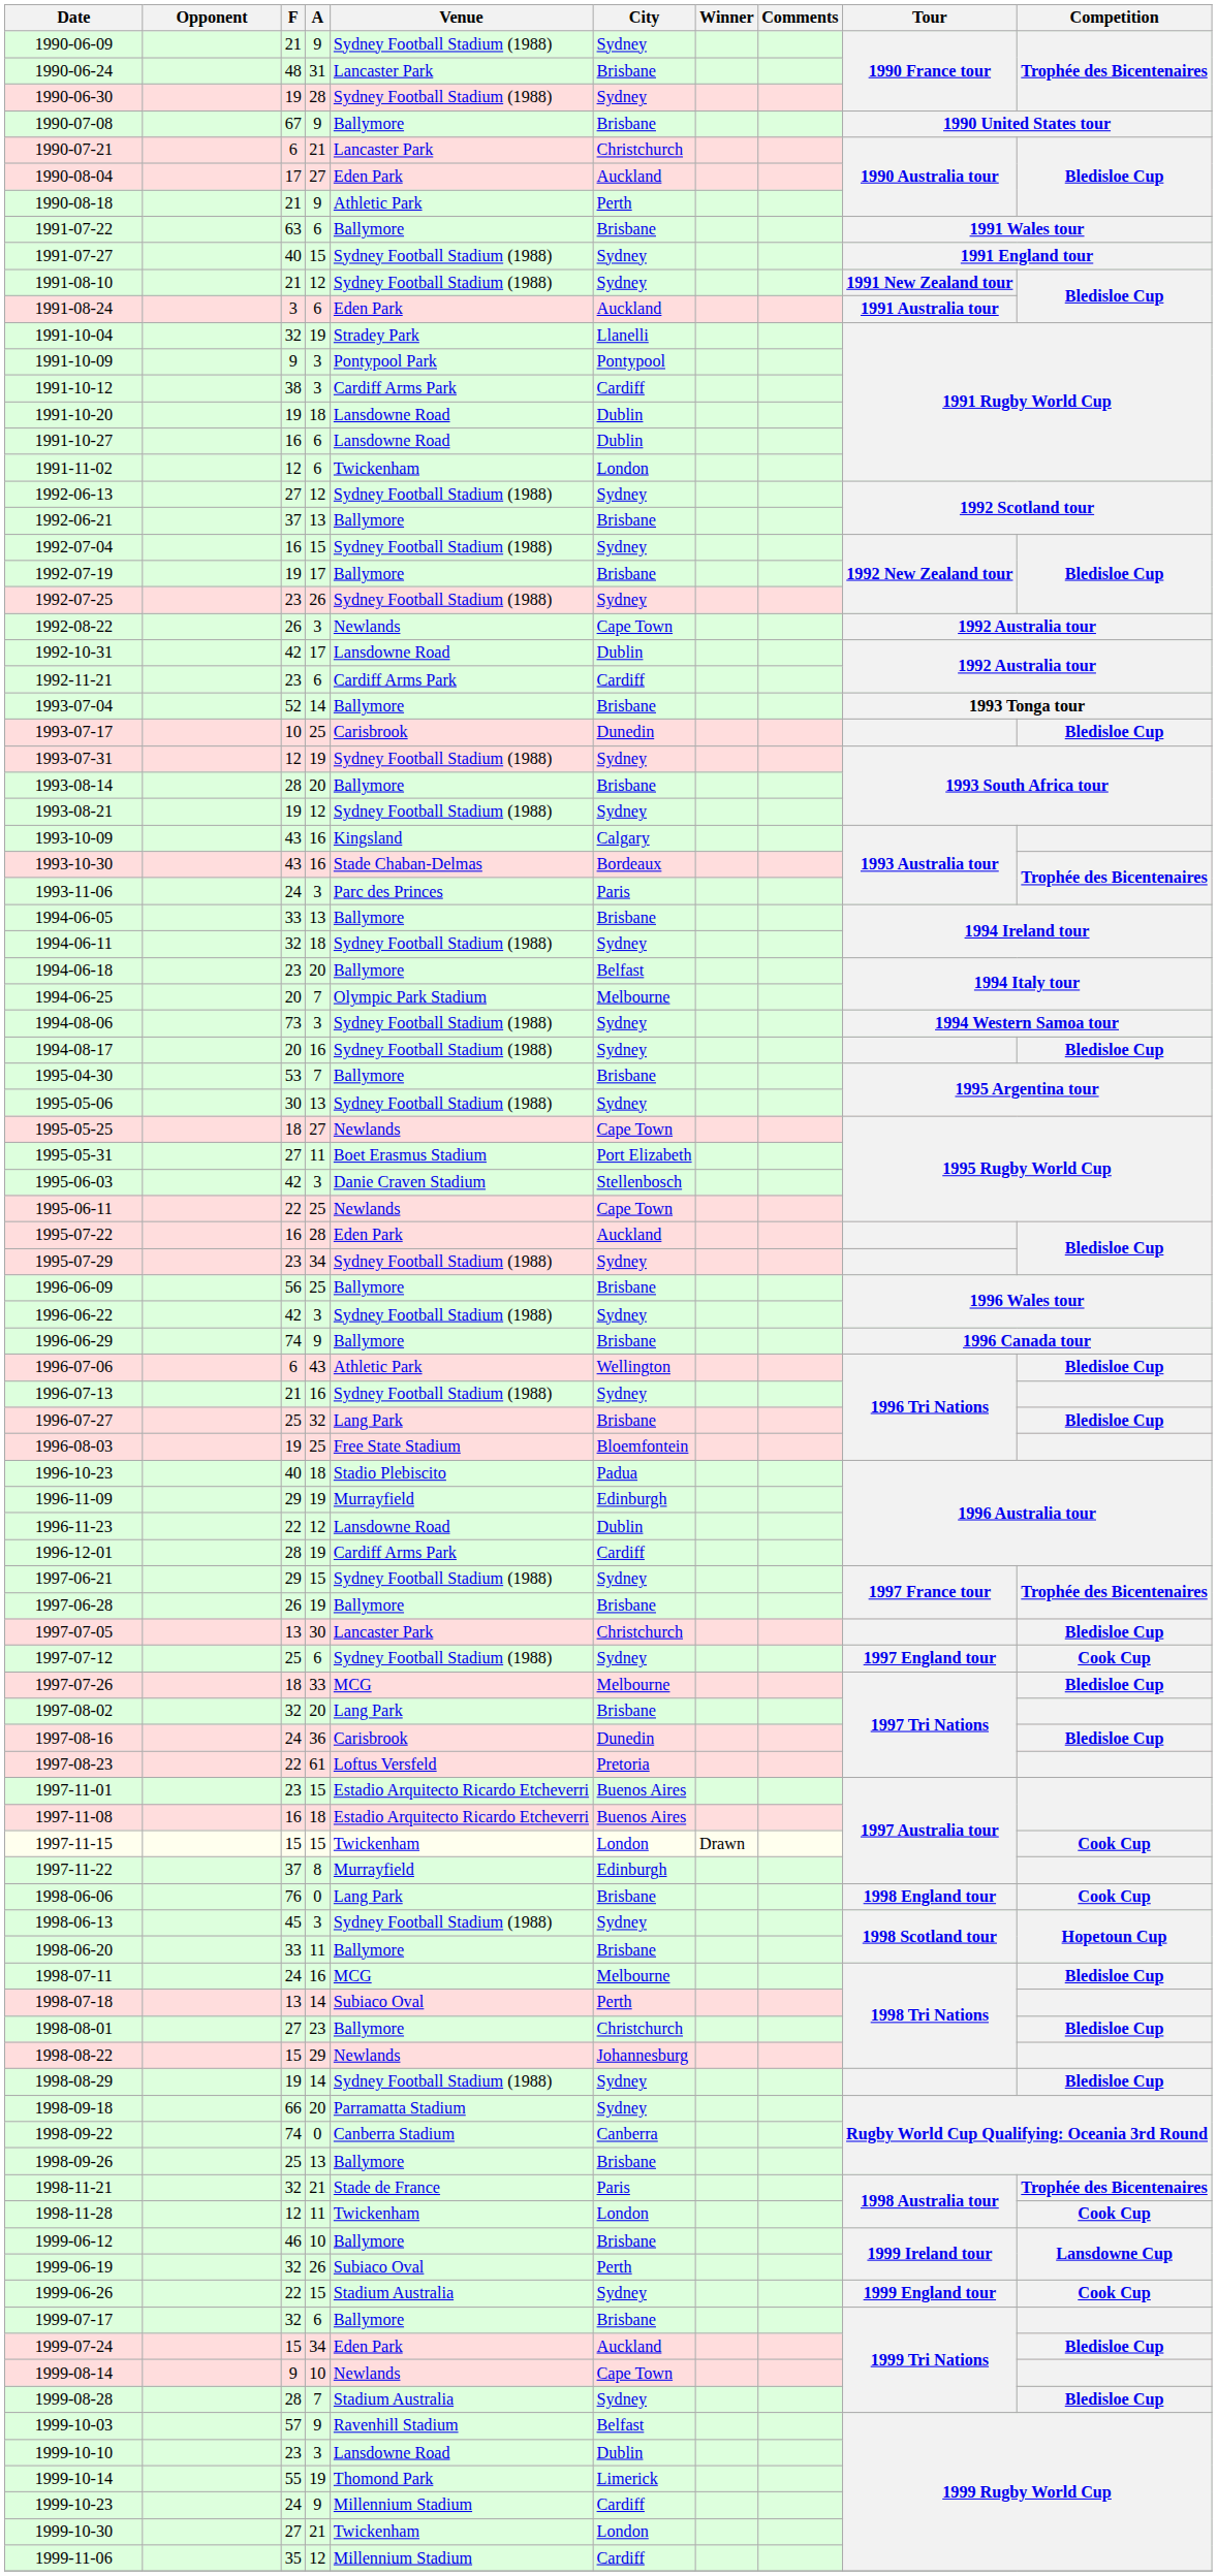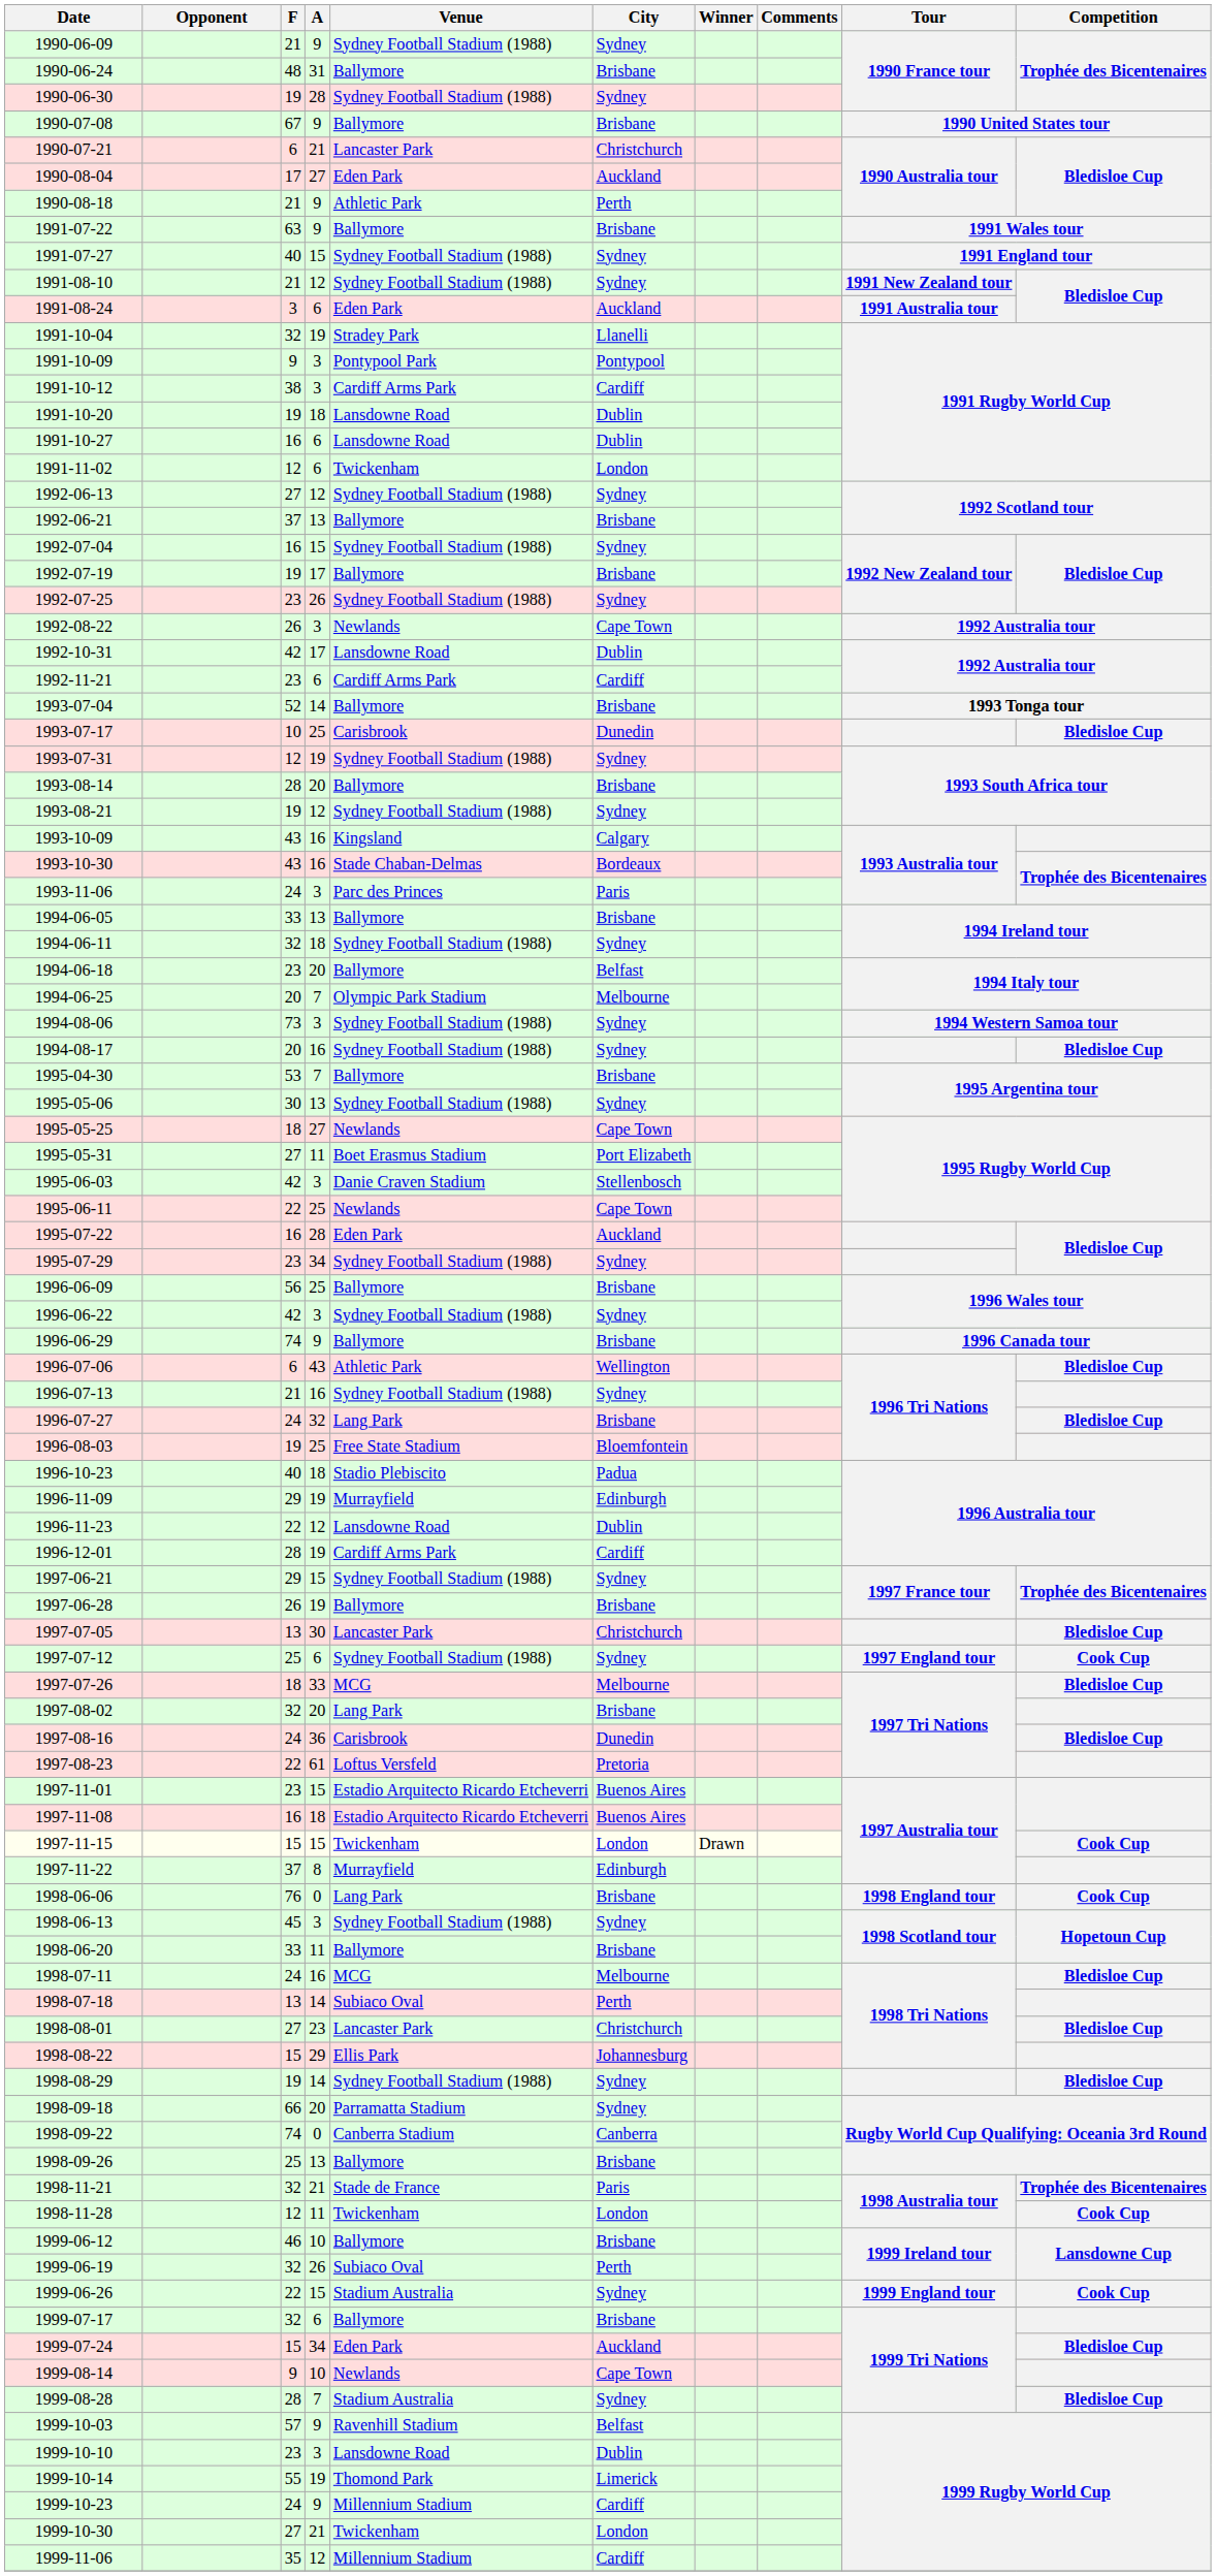1990-06-24 | Venue: Lancaster Park -> Ballymore
1991-07-22 | A: 6 -> 9
1996-07-27 | F: 25 -> 24
1998-08-01 | Venue: Ballymore -> Lancaster Park
1998-08-22 | Venue: Newlands -> Ellis Park
